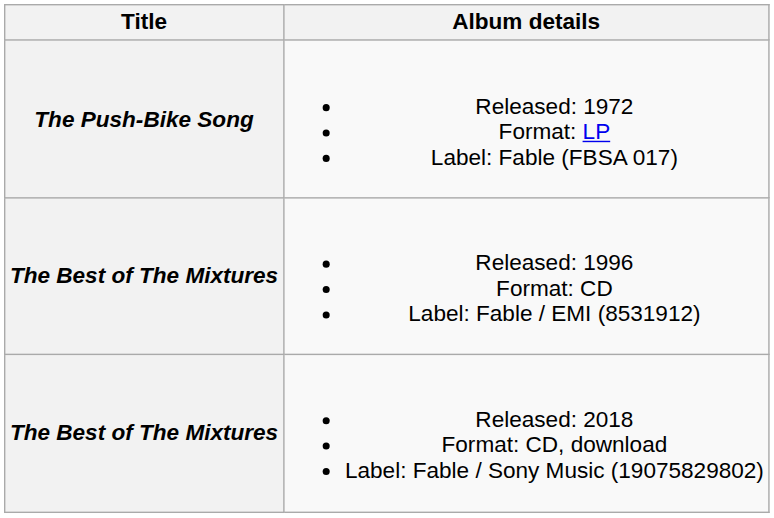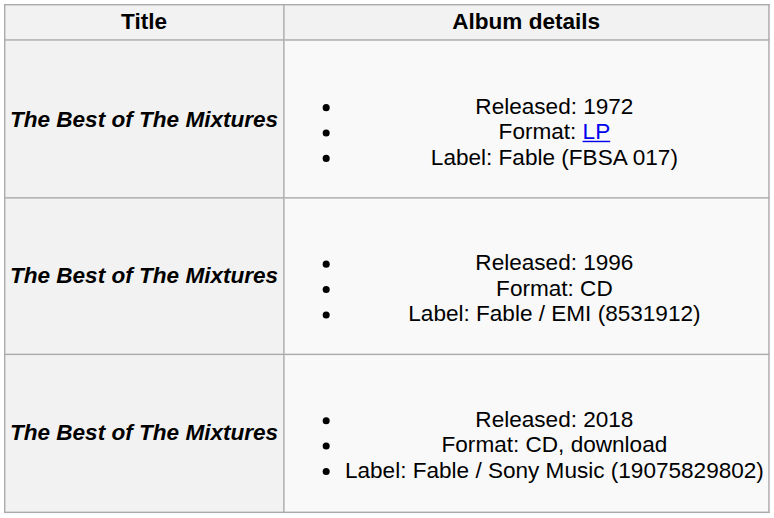Released: 1972 Format: LP Label: Fable (FBSA 017) | Title: The Push-Bike Song -> The Best of The Mixtures
